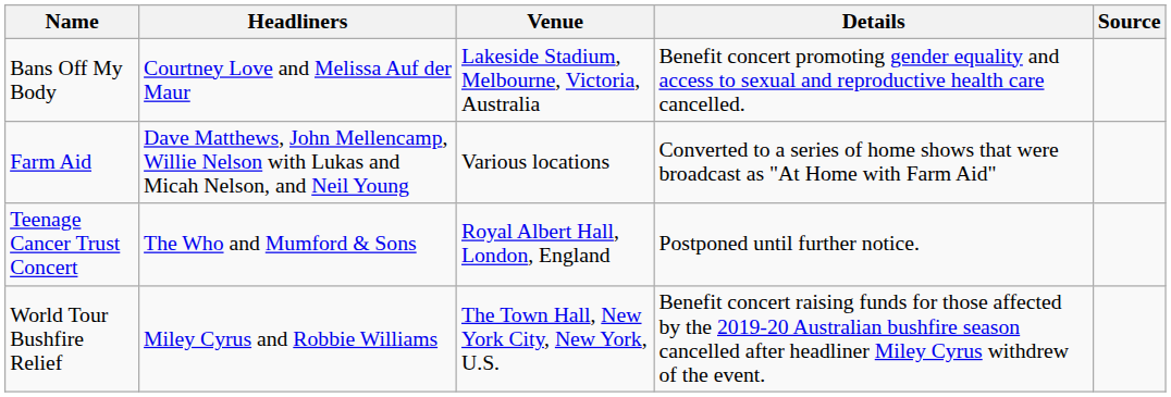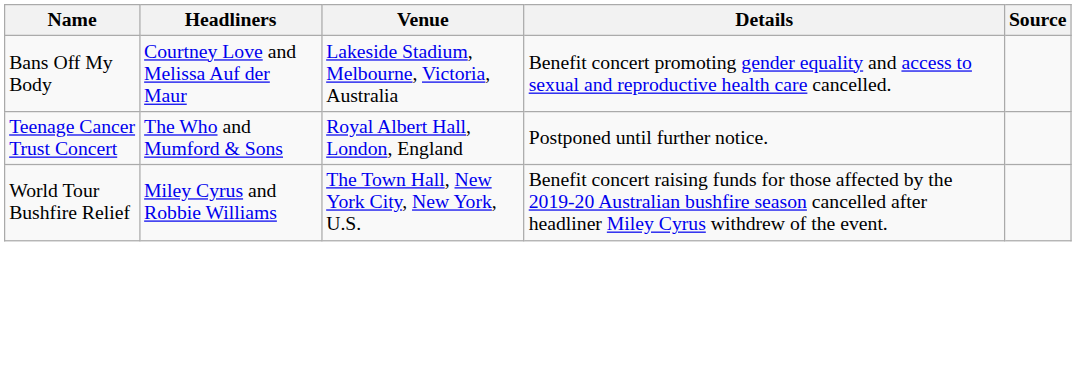- row: Farm Aid | Dave Matthews, John Mellencamp, Willie Nelson with Lukas and Micah Nelson, and Neil Young | Various locations | Converted to a series of home shows that were broadcast as "At Home with Farm Aid"
